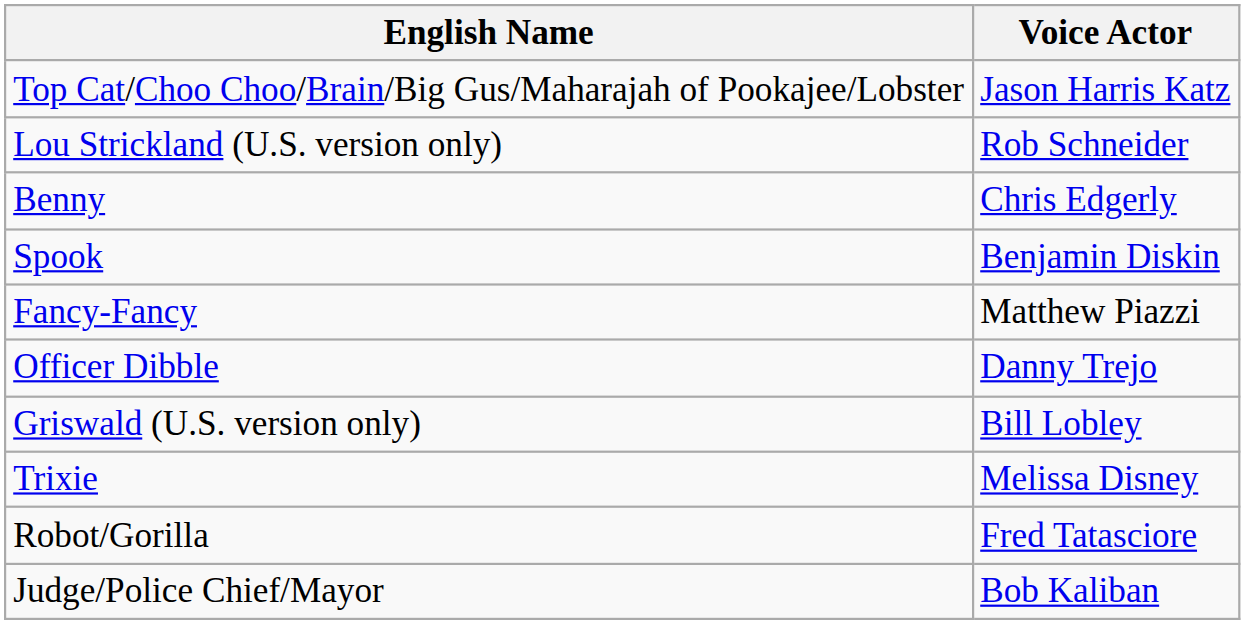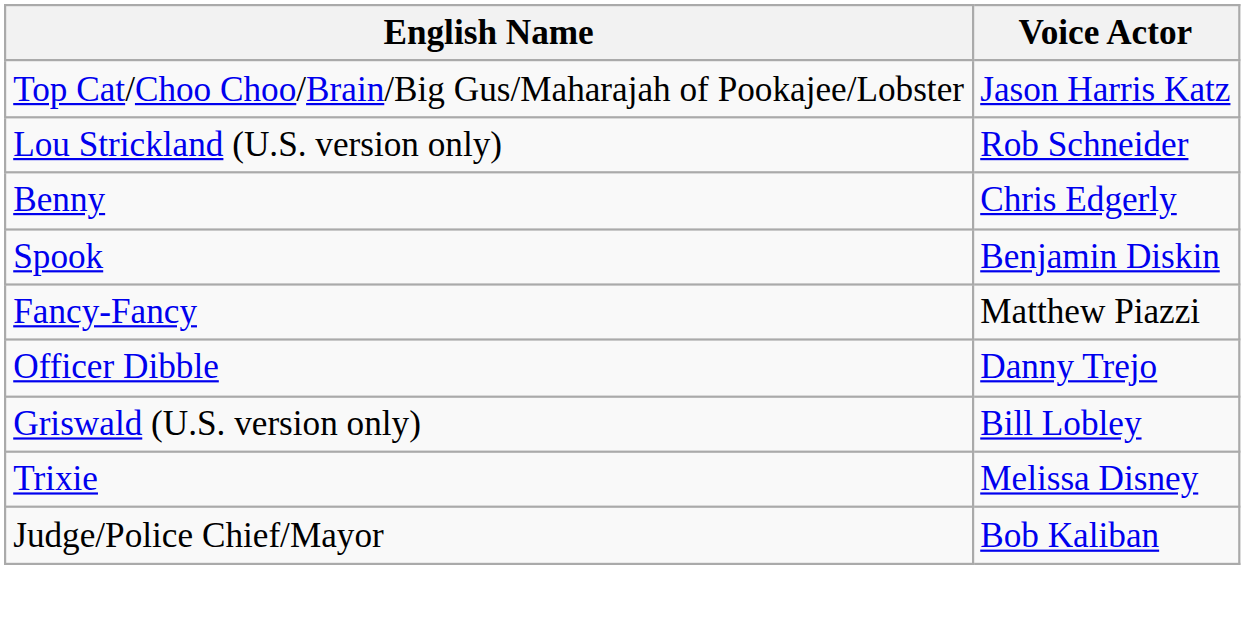- row: Robot/Gorilla | Fred Tatasciore
